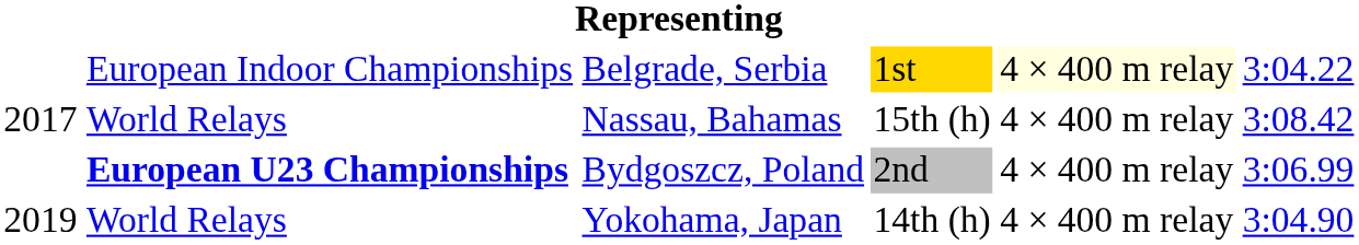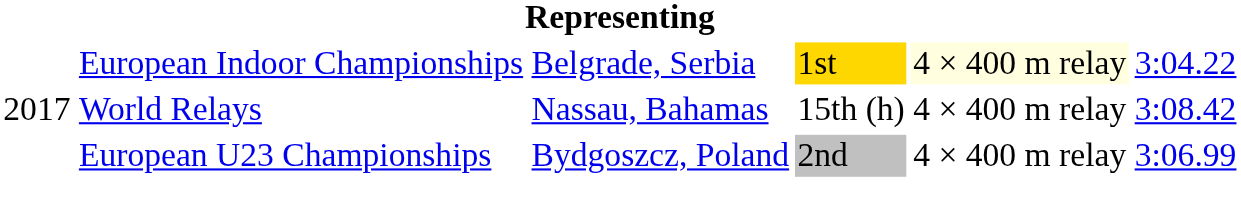Bydgoszcz, Poland | column 2: bold -> normal
- row: 2019 | World Relays | Yokohama, Japan | 14th (h) | 4 × 400 m relay | 3:04.90
